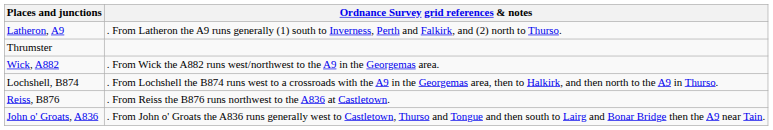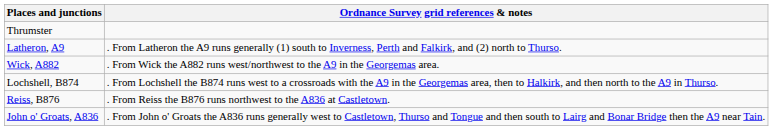rows swapped: Latheron, A9 <-> Thrumster
